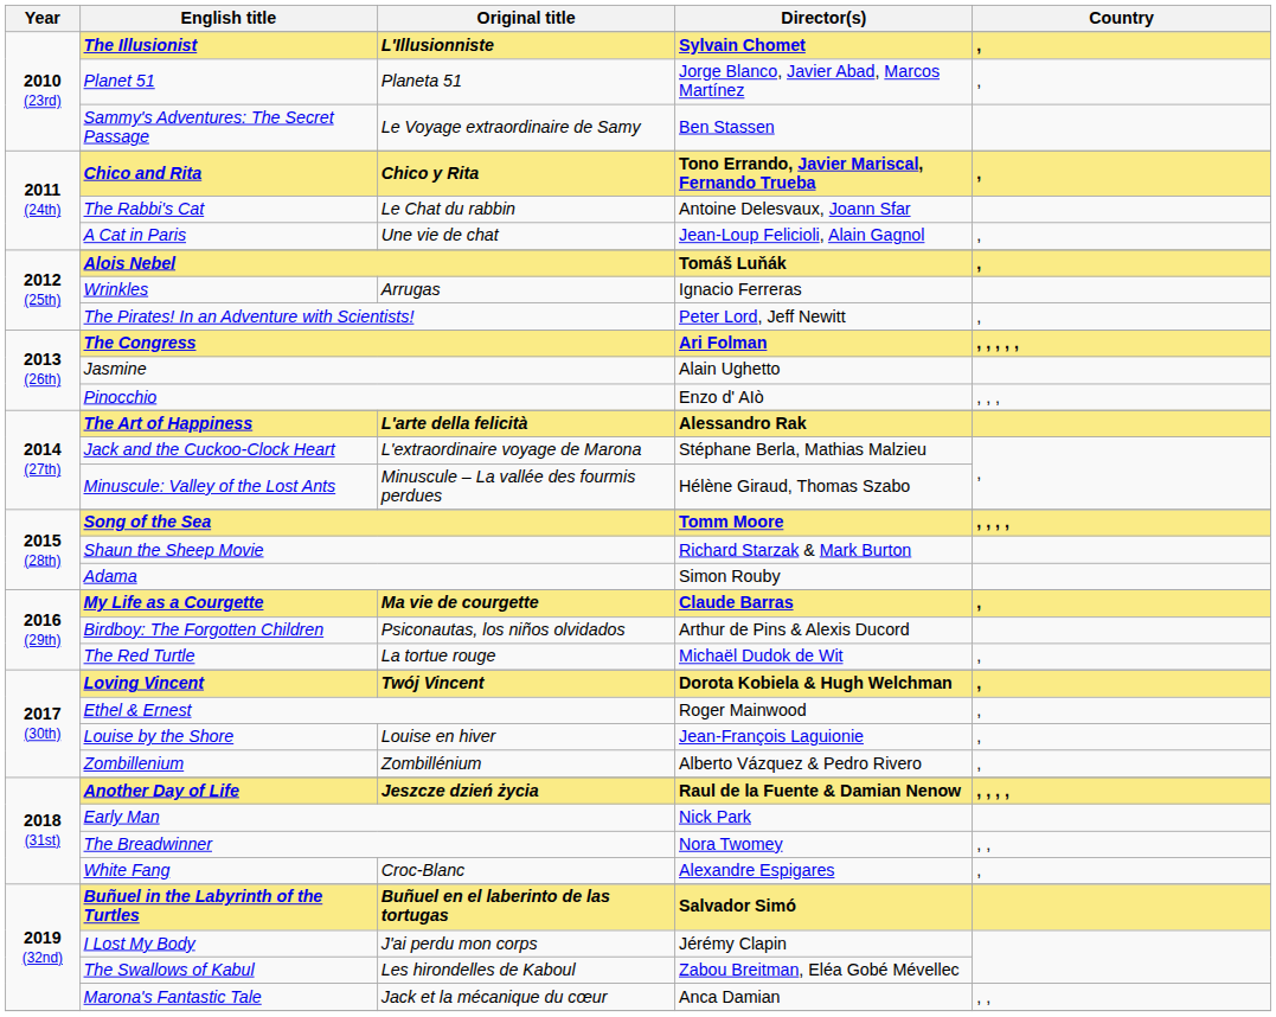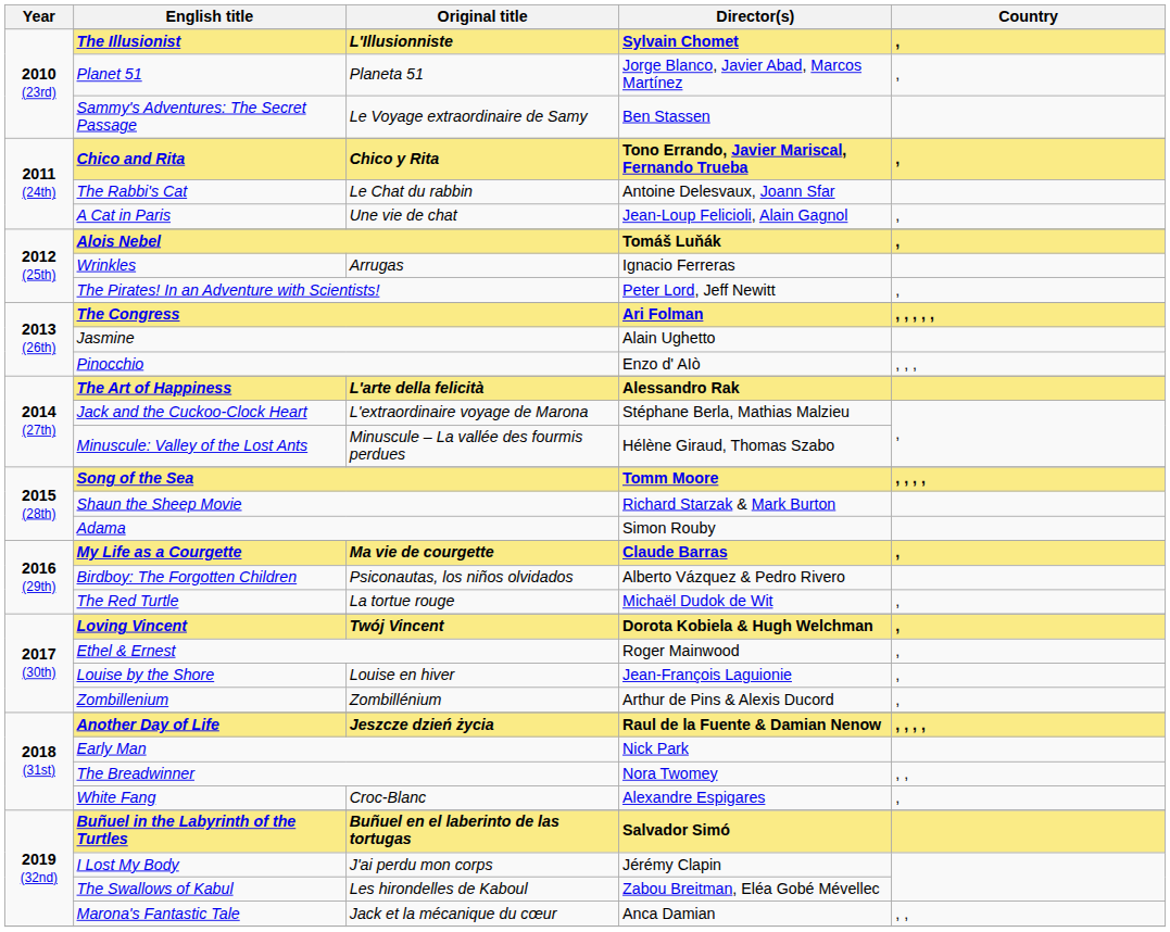Birdboy: The Forgotten Children | Director(s): Arthur de Pins & Alexis Ducord -> Alberto Vázquez & Pedro Rivero
Zombillenium | Director(s): Alberto Vázquez & Pedro Rivero -> Arthur de Pins & Alexis Ducord
